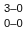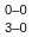rows swapped: 3–0 <-> 0–0
